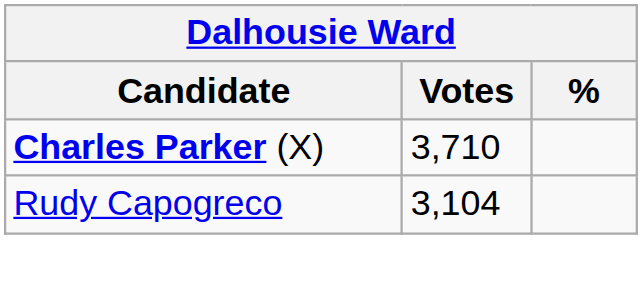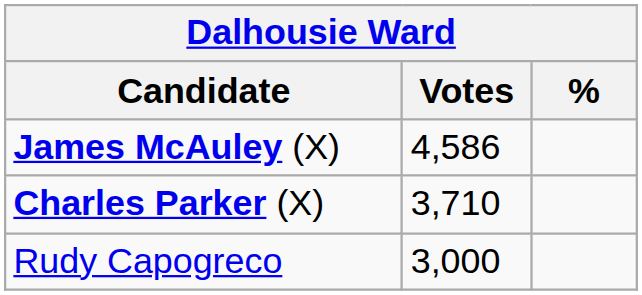+ row: James McAuley (X) | 4,586
Rudy Capogreco | Votes: 3,104 -> 3,000
